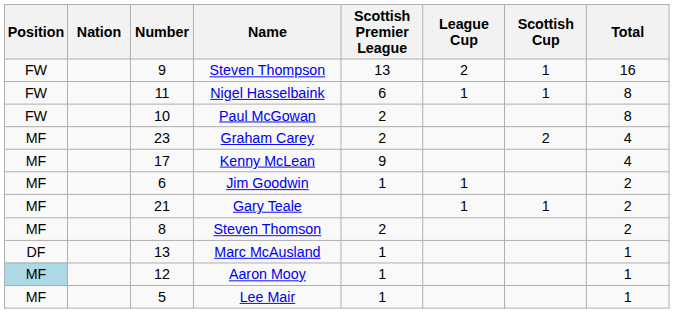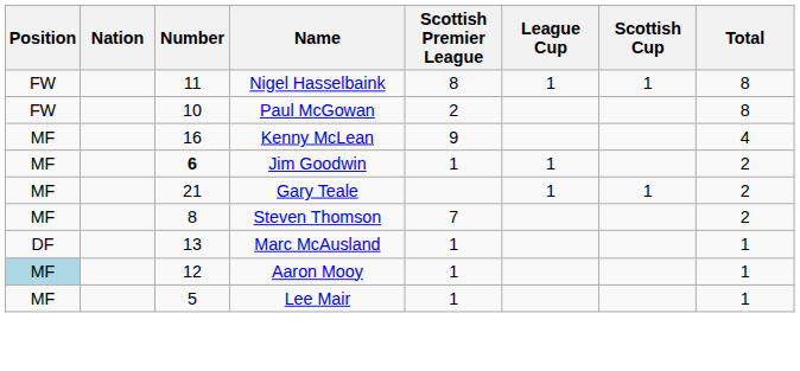- row: FW | 9 | Steven Thompson | 13 | 2 | 1 | 16
Nigel Hasselbaink | Scottish Premier League: 6 -> 8
- row: MF | 23 | Graham Carey | 2 | 2 | 4
Kenny McLean | Number: 17 -> 16
Jim Goodwin | Number: normal -> bold
Steven Thomson | Scottish Premier League: 2 -> 7
